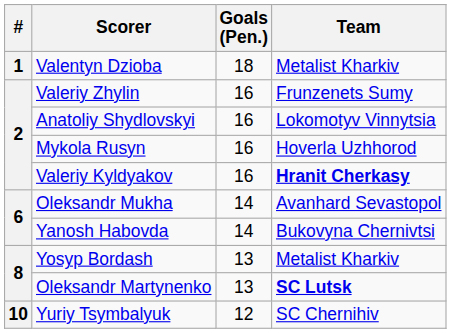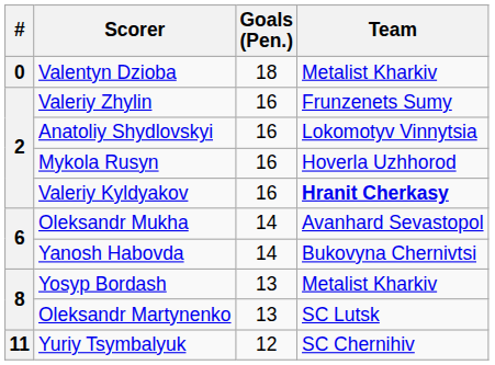Valentyn Dzioba | #: 1 -> 0
Oleksandr Martynenko | Team: bold -> normal
Yuriy Tsymbalyuk | #: 10 -> 11
